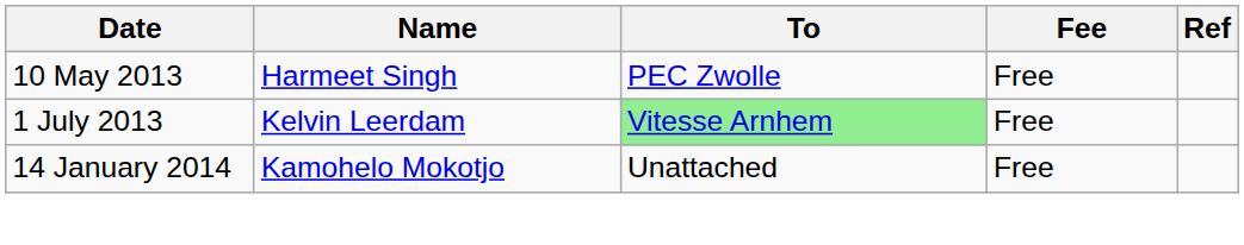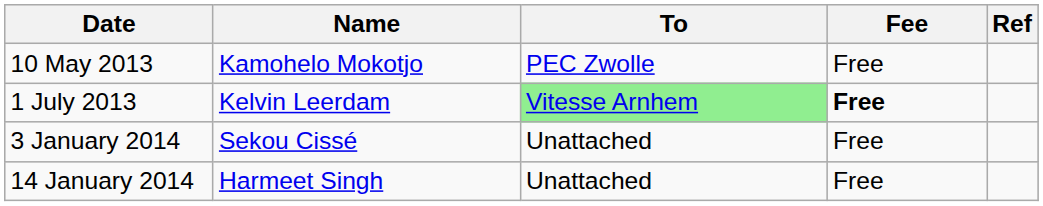10 May 2013 | Name: Harmeet Singh -> Kamohelo Mokotjo
1 July 2013 | Fee: normal -> bold
+ row: 3 January 2014 | Sekou Cissé | Unattached | Free
14 January 2014 | Name: Kamohelo Mokotjo -> Harmeet Singh
